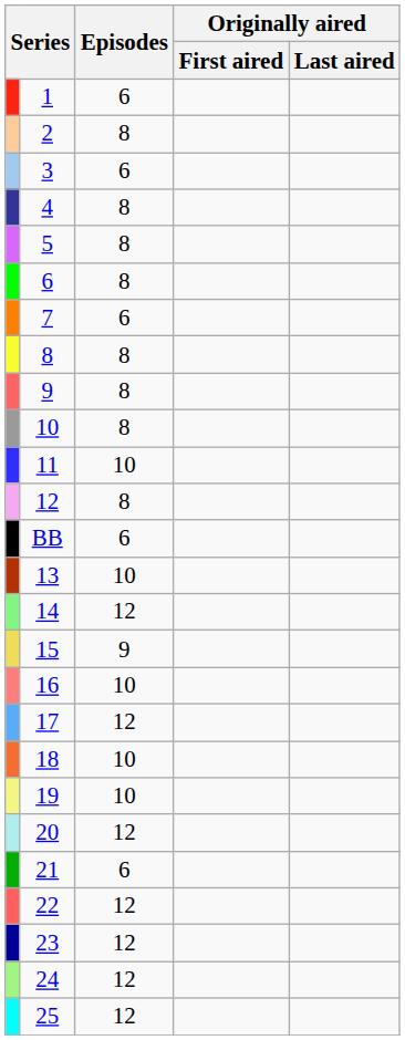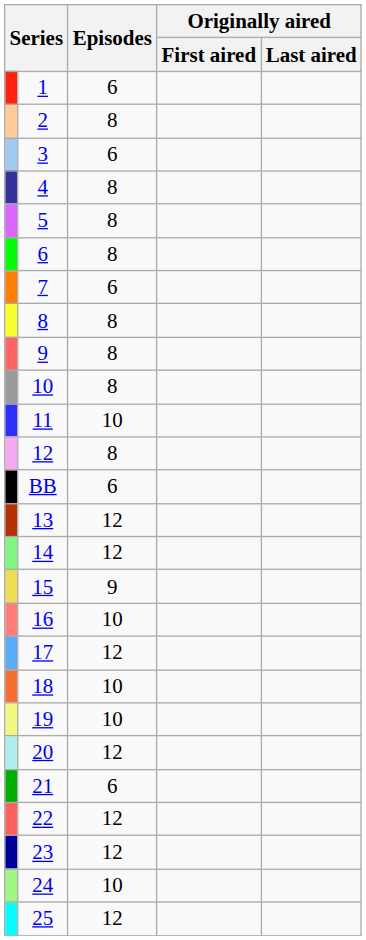13 | Episodes: 10 -> 12
24 | Episodes: 12 -> 10
